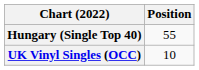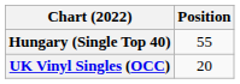UK Vinyl Singles (OCC) | Position: 10 -> 20
